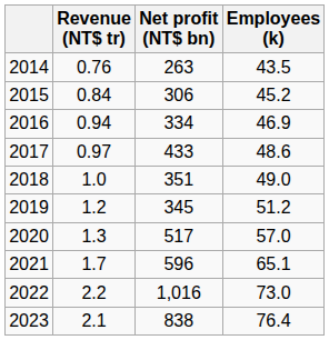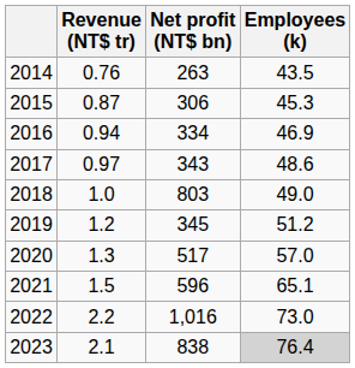2015 | Revenue (NT$ tr): 0.84 -> 0.87
2015 | Employees (k): 45.2 -> 45.3
2017 | Net profit (NT$ bn): 433 -> 343
2018 | Net profit (NT$ bn): 351 -> 803
2021 | Revenue (NT$ tr): 1.7 -> 1.5
2023 | Employees (k): no background -> lightgrey background
